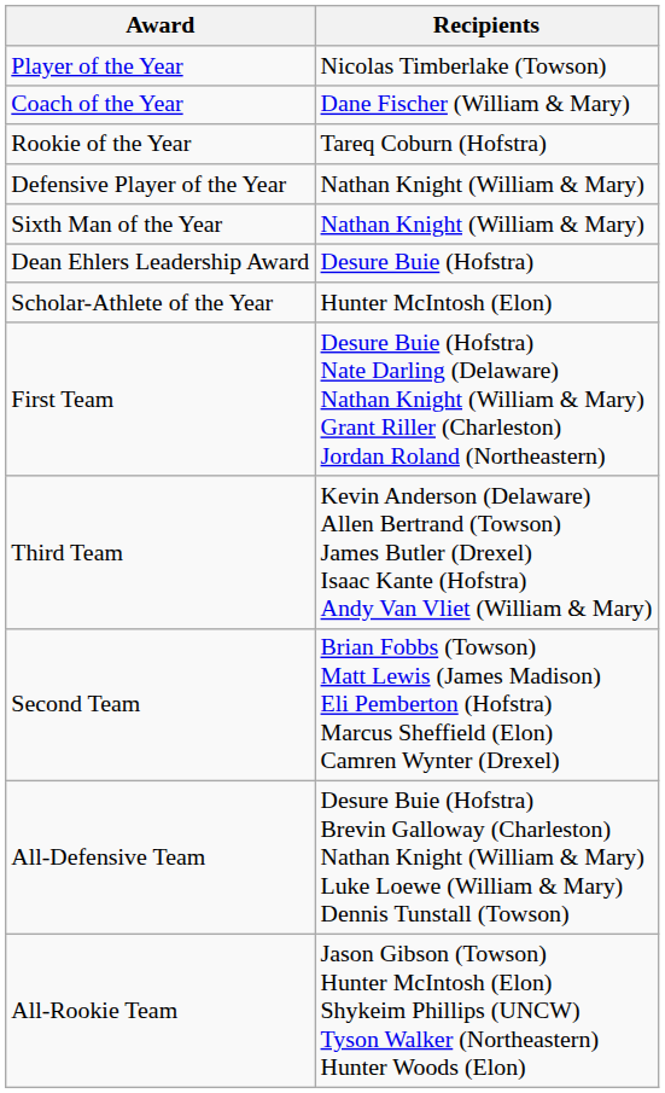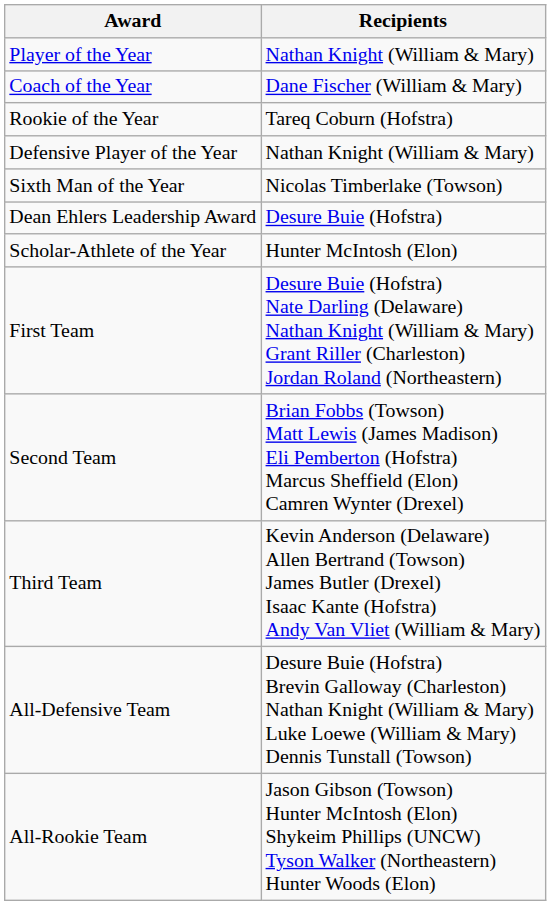Player of the Year | Recipients: Nicolas Timberlake (Towson) -> Nathan Knight (William & Mary)
Sixth Man of the Year | Recipients: Nathan Knight (William & Mary) -> Nicolas Timberlake (Towson)
rows swapped: Second Team <-> Third Team
